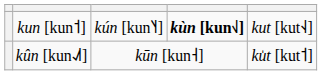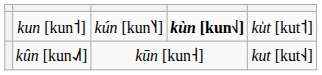kun [kun˦] | column 5: kut [kut˧˨] -> ku̍t [kut˦]
kûn [kun˨˩˦] | column 5: ku̍t [kut˦] -> kut [kut˧˨]
